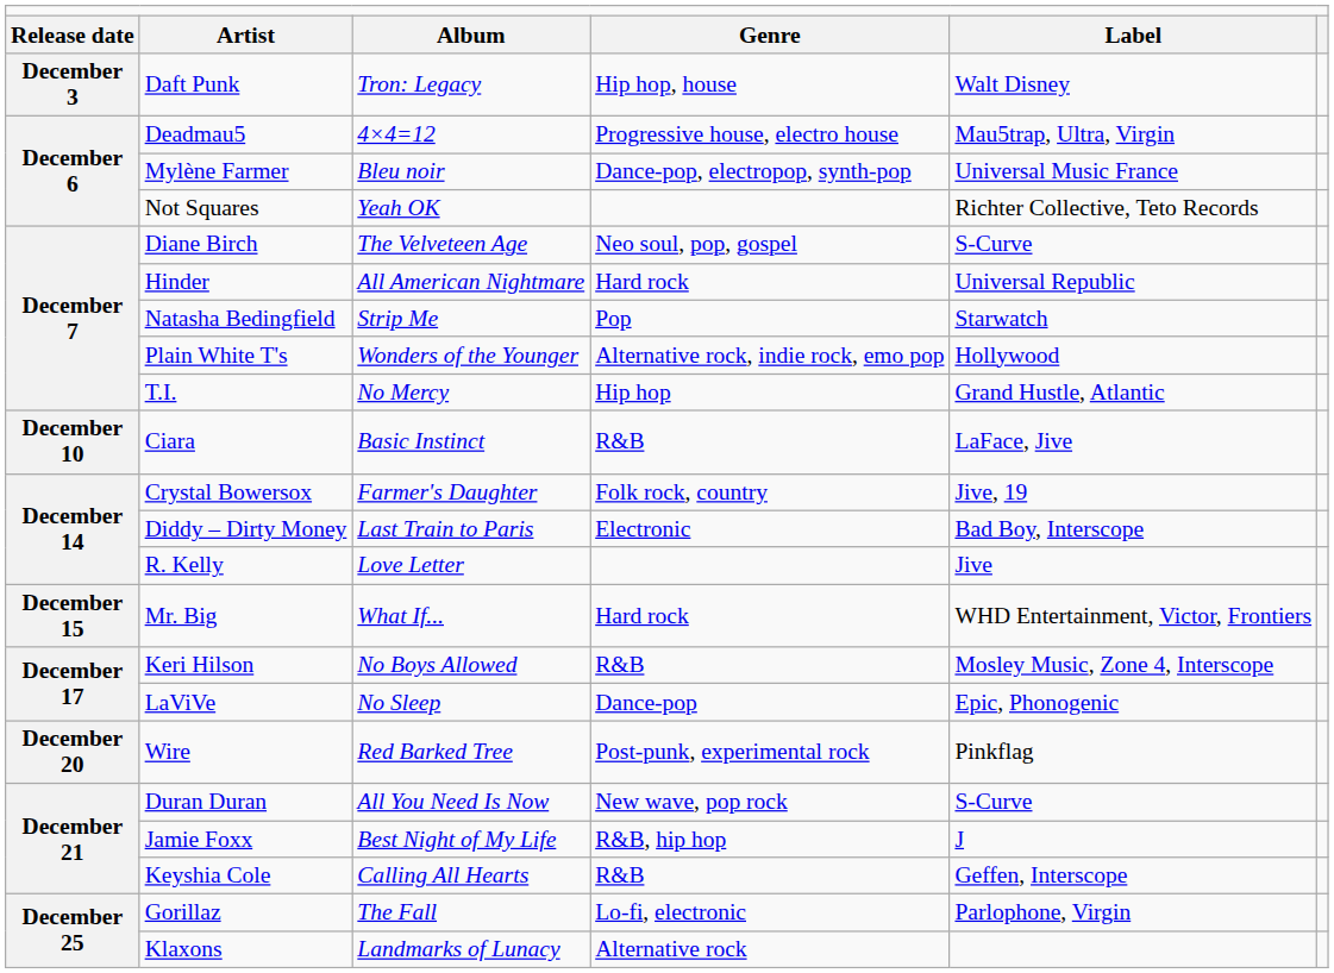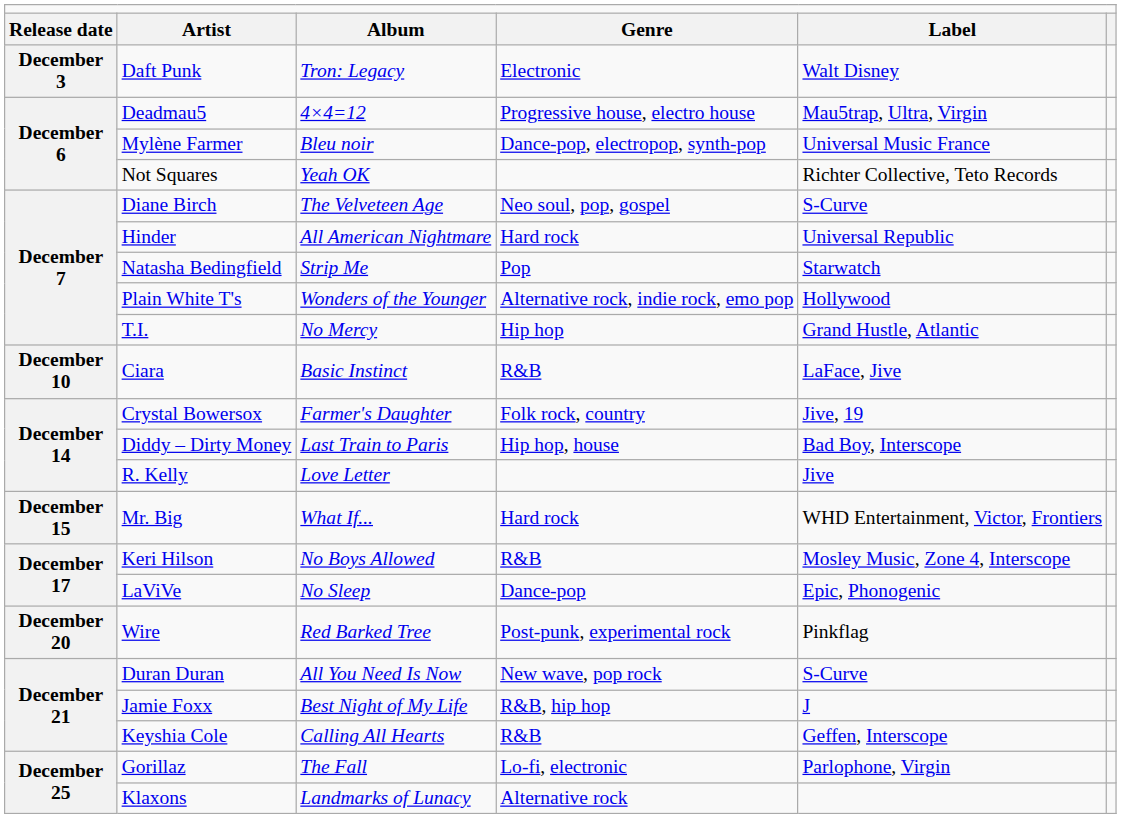Daft Punk | column 4: Hip hop, house -> Electronic
Diddy – Dirty Money | column 4: Electronic -> Hip hop, house
